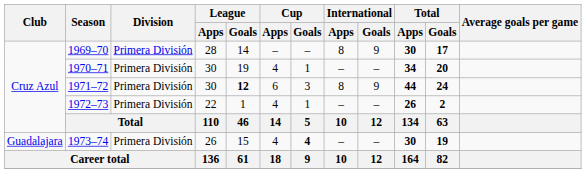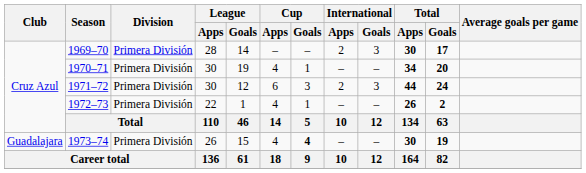1969–70 | International / Apps: 8 -> 2
1969–70 | International / Goals: 9 -> 3
1971–72 | League / Goals: bold -> normal
1971–72 | International / Apps: 8 -> 2
1971–72 | International / Goals: 9 -> 3
